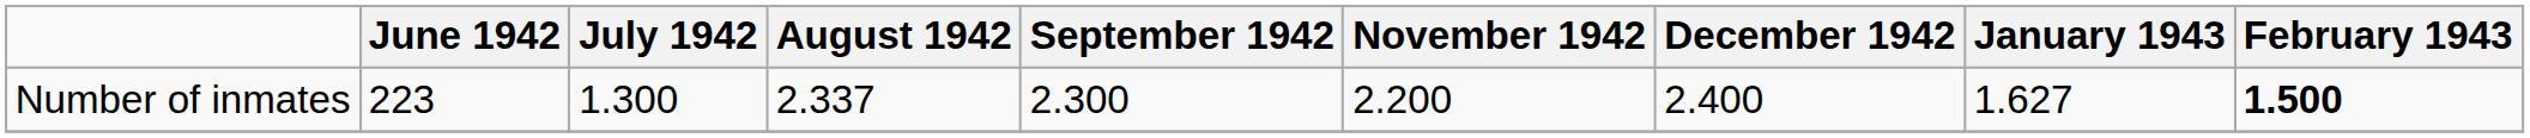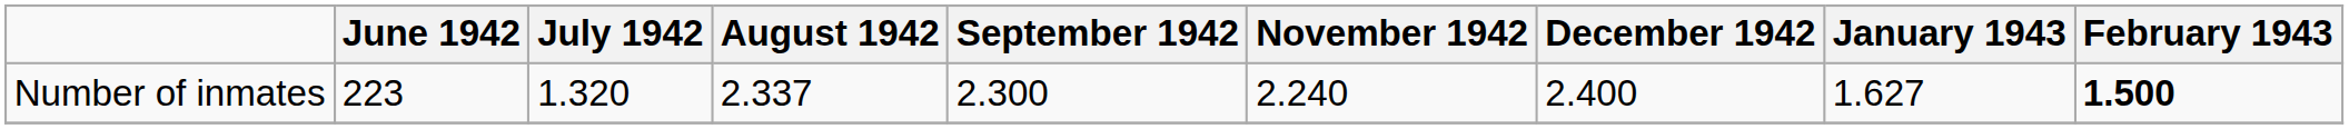Number of inmates | July 1942: 1.300 -> 1.320
Number of inmates | November 1942: 2.200 -> 2.240
